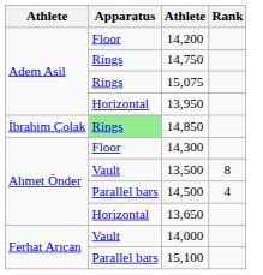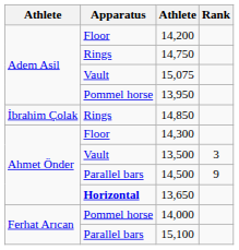15,075 | Apparatus: Rings -> Vault
13,950 | Apparatus: Horizontal -> Pommel horse
14,850 | Apparatus: lightgreen background -> no background
13,500 | Rank: 8 -> 3
14,500 | Rank: 4 -> 9
13,650 | Apparatus: normal -> bold
14,000 | Apparatus: Vault -> Pommel horse
